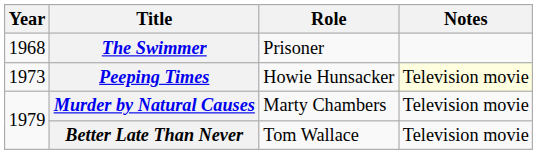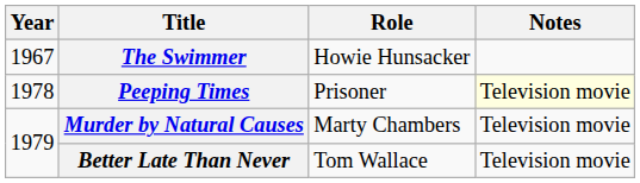The Swimmer | Year: 1968 -> 1967
The Swimmer | Role: Prisoner -> Howie Hunsacker
Peeping Times | Year: 1973 -> 1978
Peeping Times | Role: Howie Hunsacker -> Prisoner
